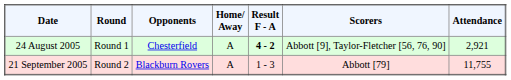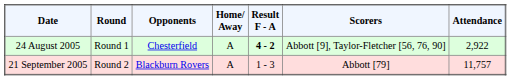24 August 2005 | Attendance: 2,921 -> 2,922
21 September 2005 | Attendance: 11,755 -> 11,757
